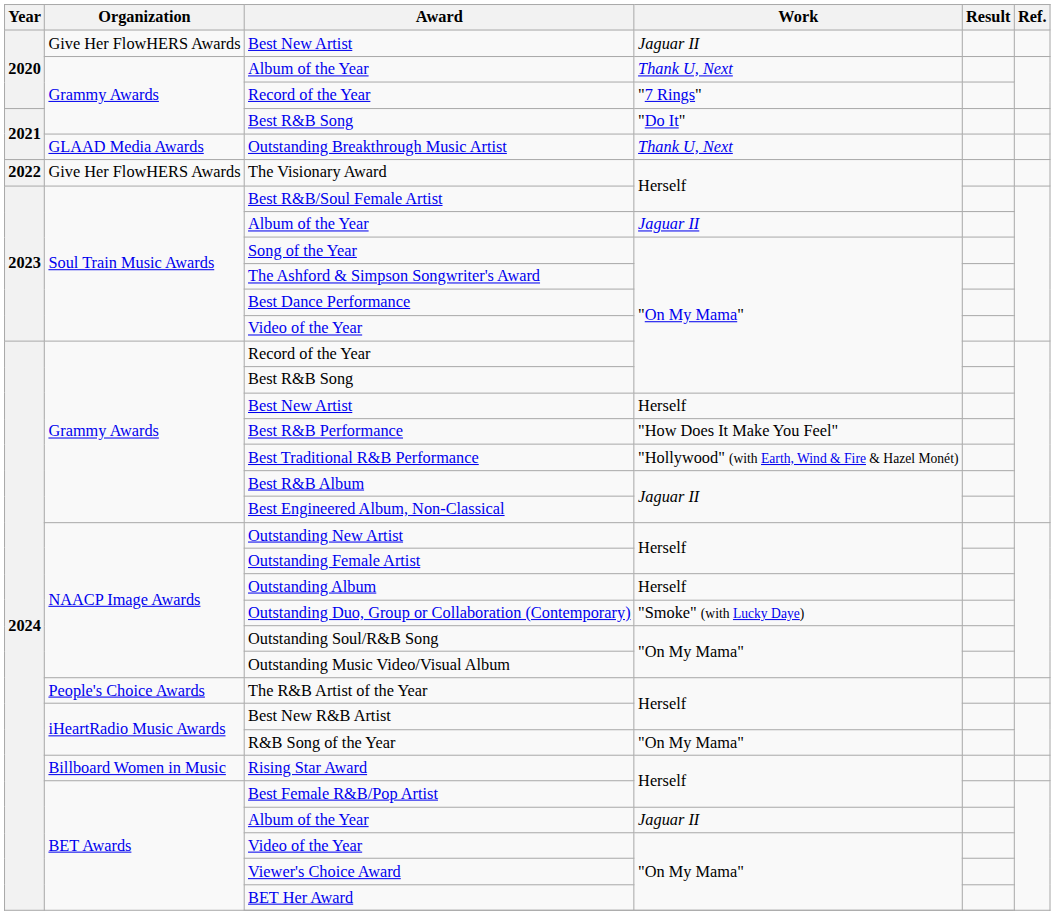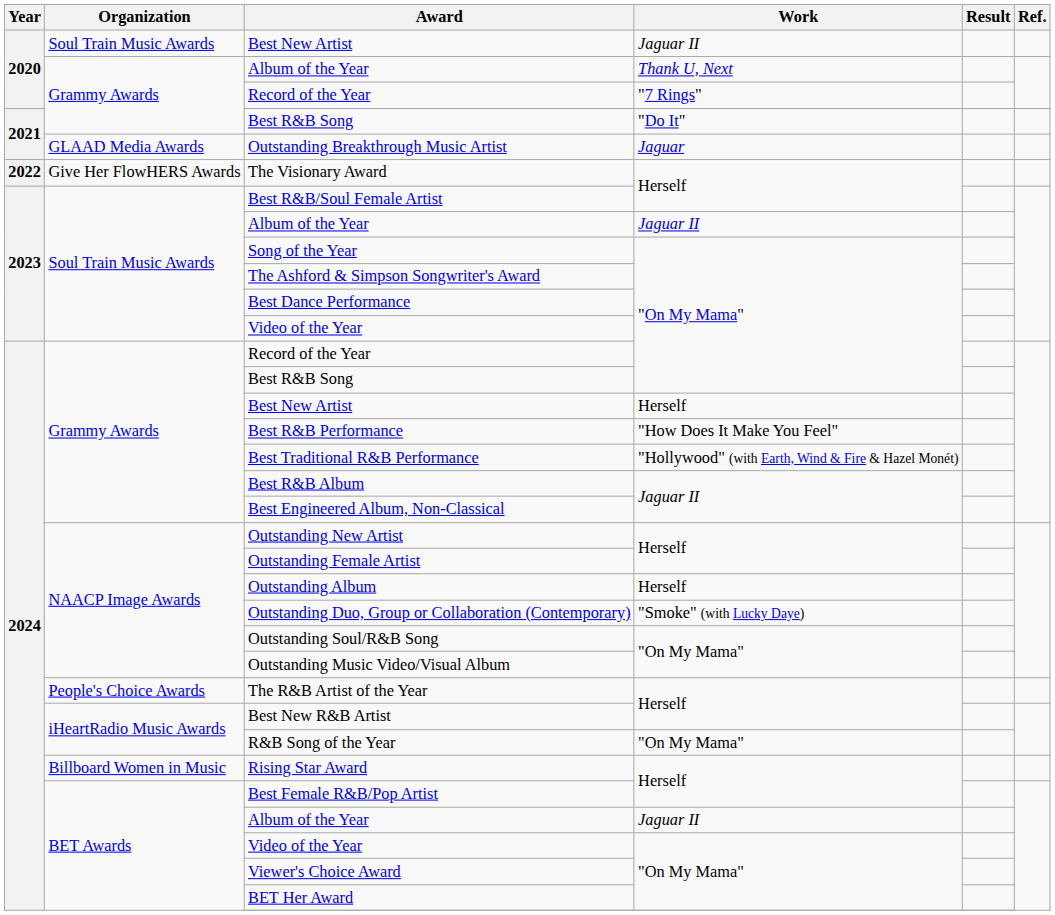2020 / Best New Artist | Organization: Give Her FlowHERS Awards -> Soul Train Music Awards
Outstanding Breakthrough Music Artist | Work: Thank U, Next -> Jaguar
